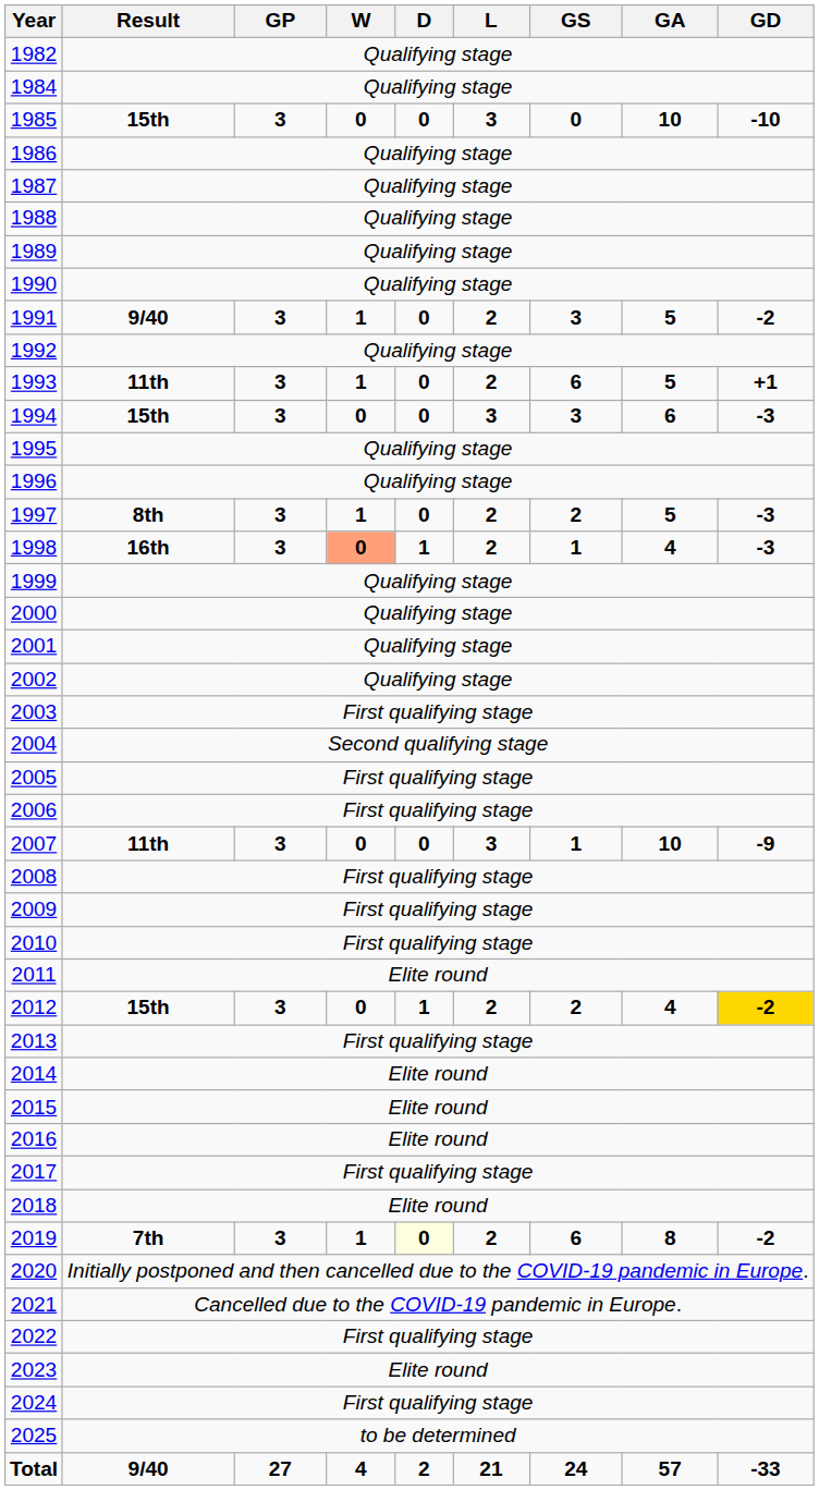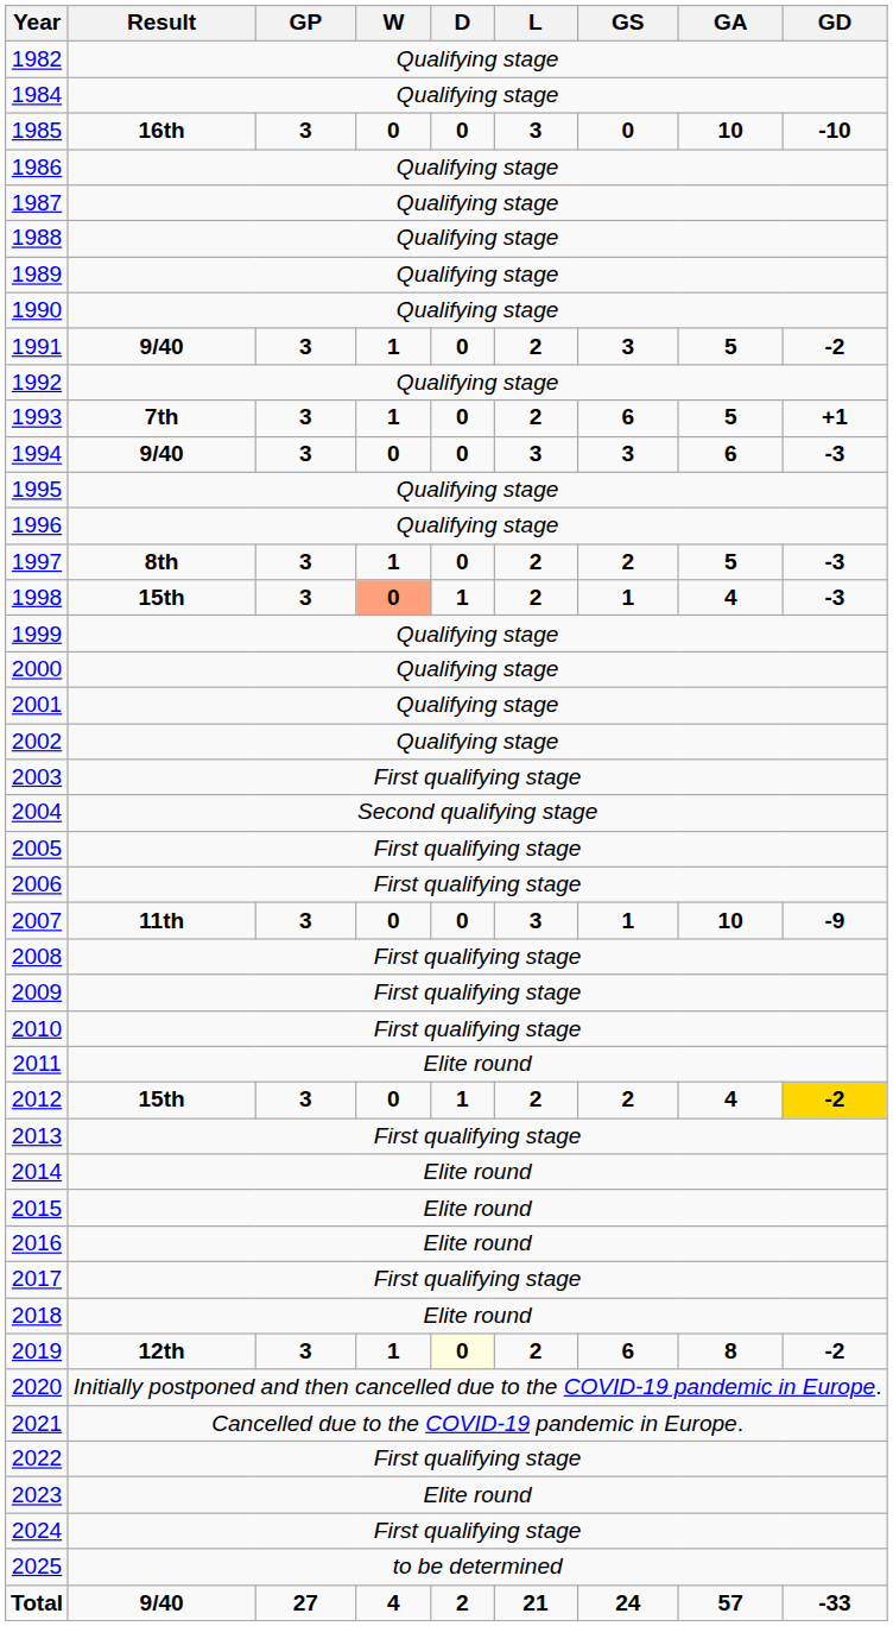1985 | Result: 15th -> 16th
1993 | Result: 11th -> 7th
1994 | Result: 15th -> 9/40
1998 | Result: 16th -> 15th
2019 | Result: 7th -> 12th
